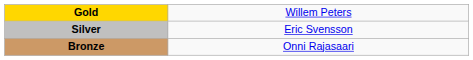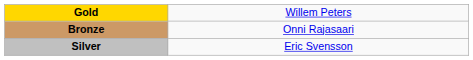rows swapped: Silver <-> Bronze
